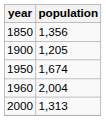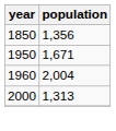- row: 1900 | 1,205
1950 | population: 1,674 -> 1,671
